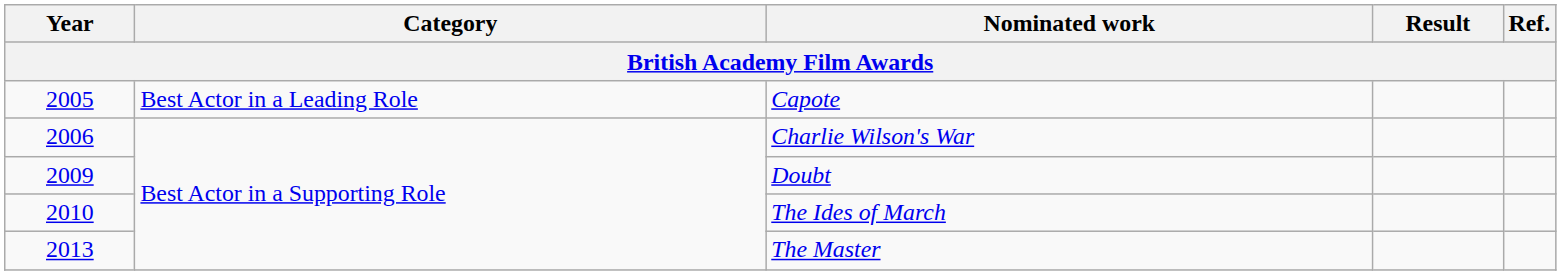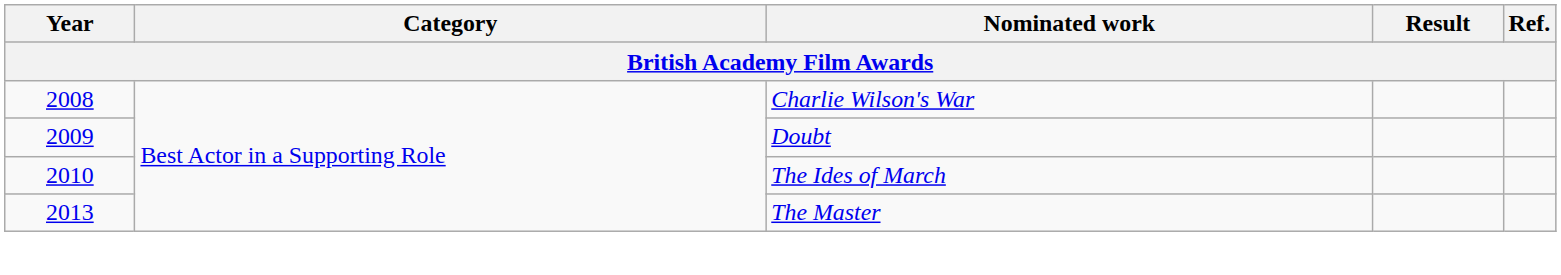- row: 2005 | Best Actor in a Leading Role | Capote
Charlie Wilson's War | Year: 2006 -> 2008
